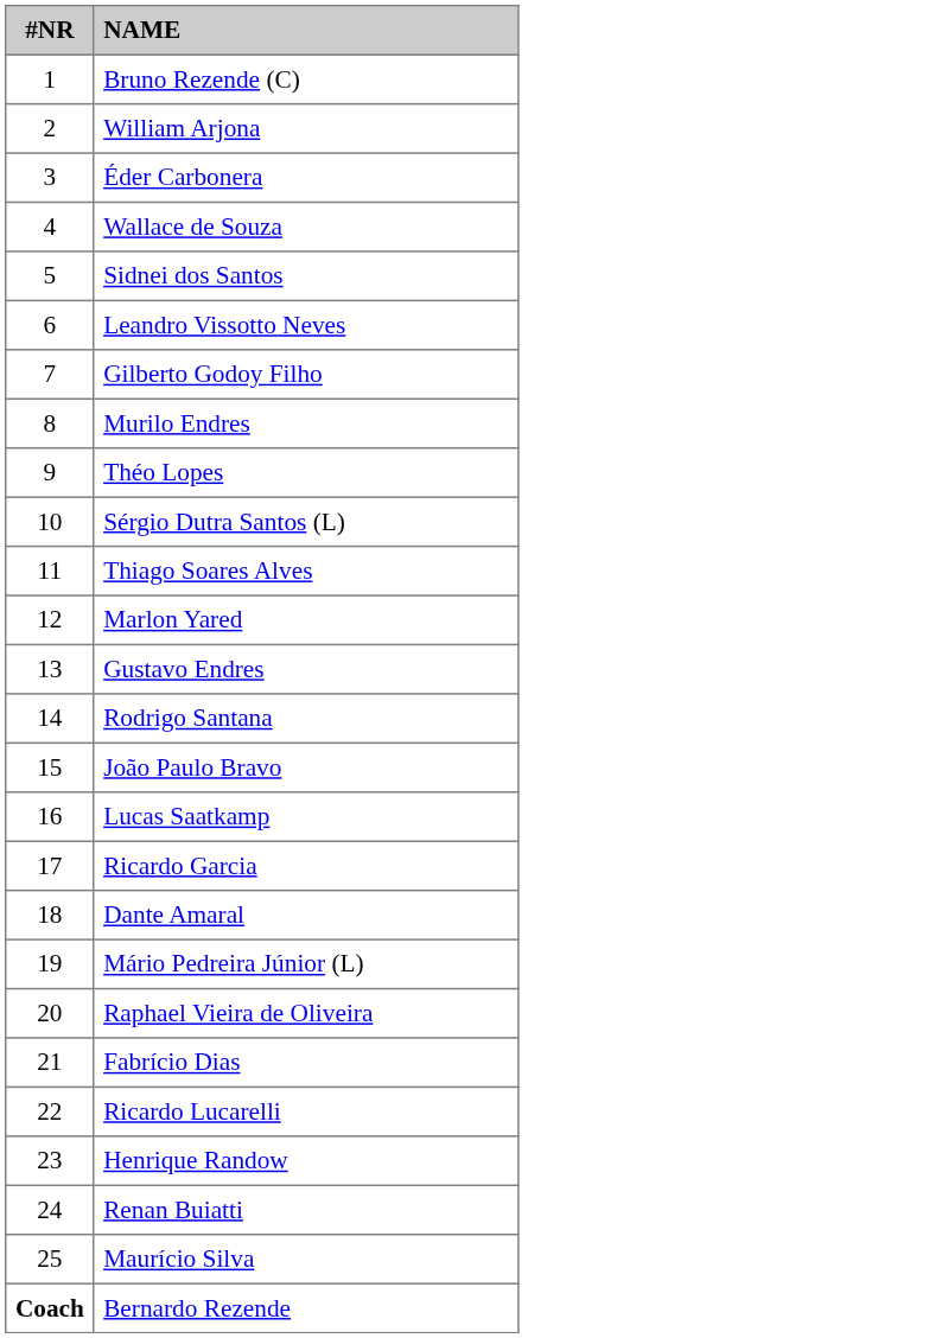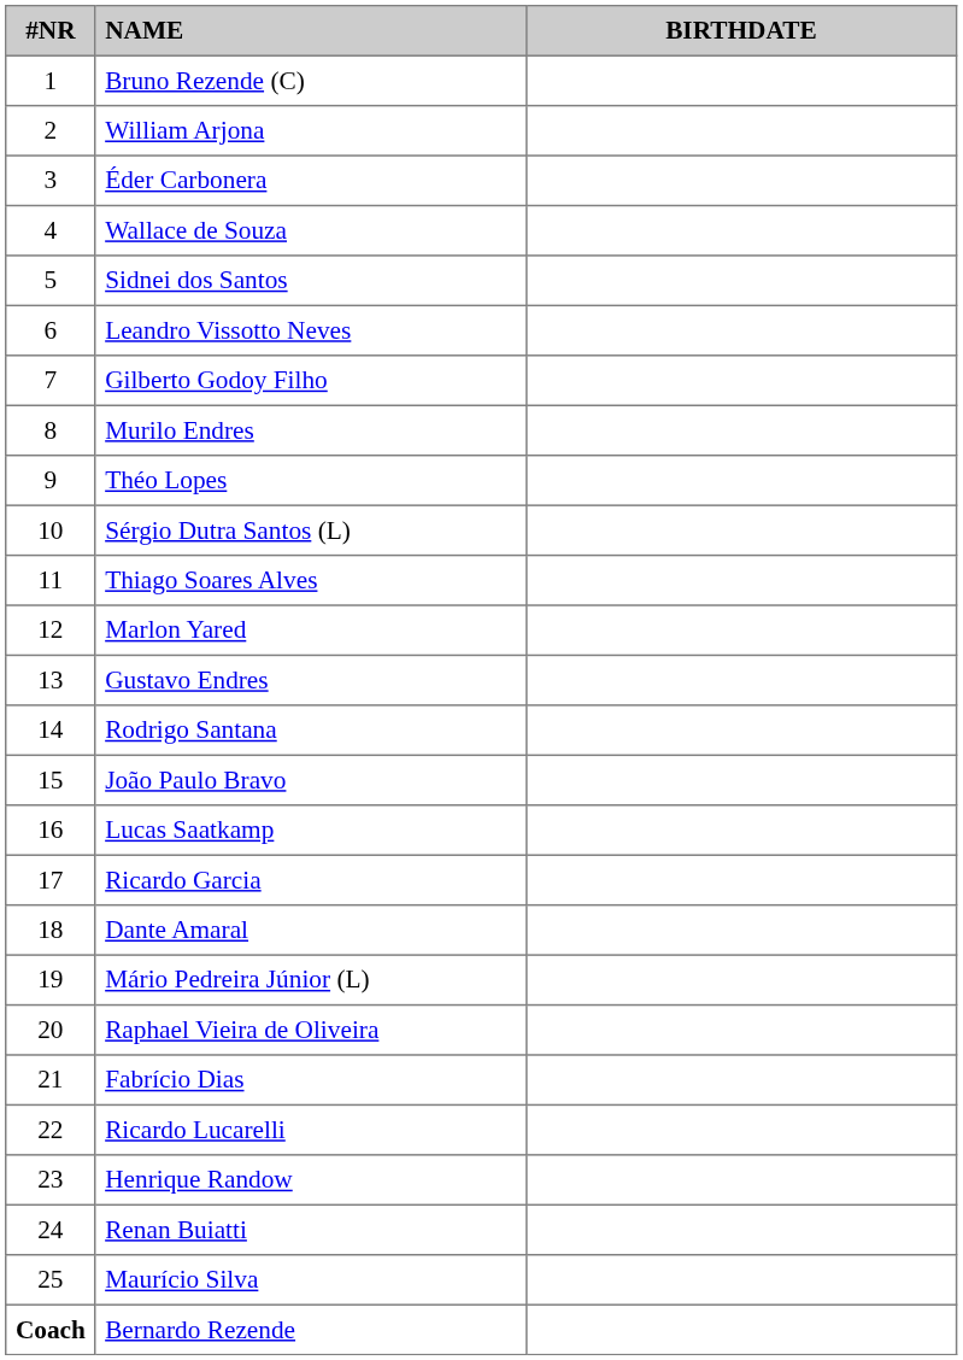+ column: BIRTHDATE
